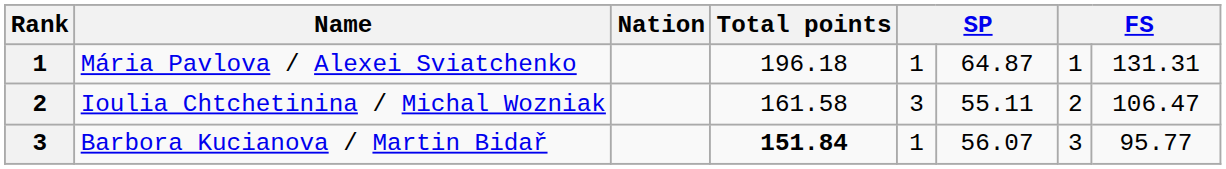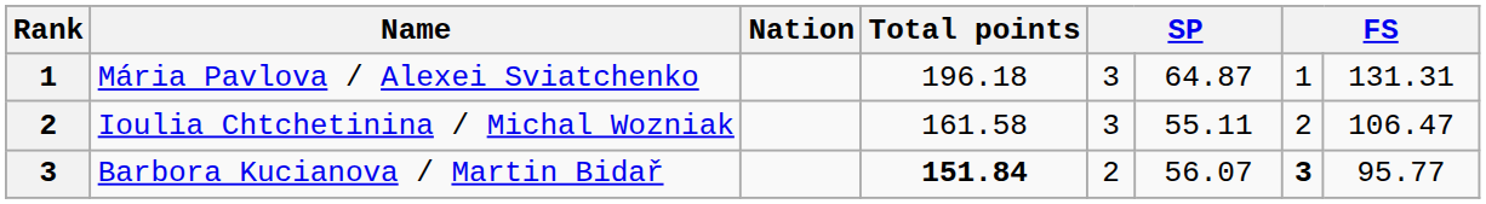Mária Pavlova / Alexei Sviatchenko | column 5: 1 -> 3
Barbora Kucianova / Martin Bidař | column 5: 1 -> 2
Barbora Kucianova / Martin Bidař | column 7: normal -> bold
